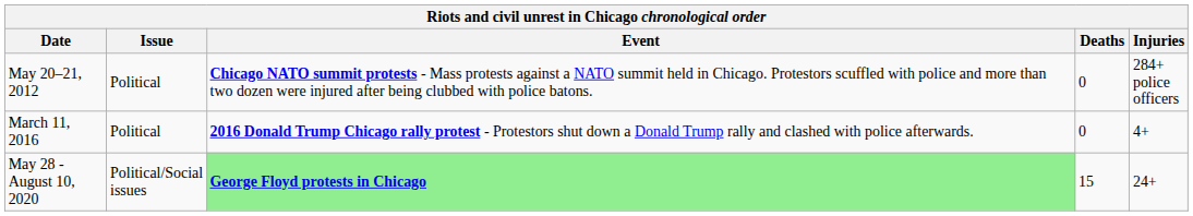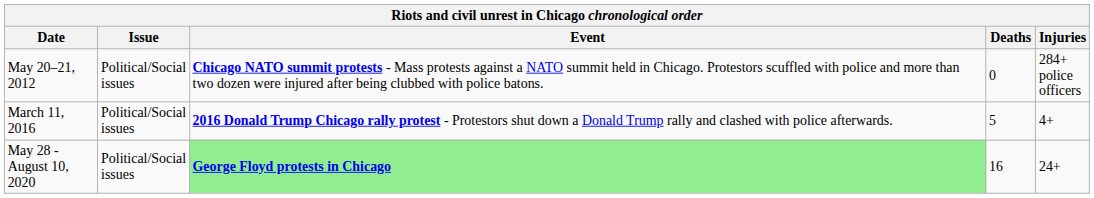May 20–21, 2012 | Issue: Political -> Political/Social issues
March 11, 2016 | Issue: Political -> Political/Social issues
March 11, 2016 | Deaths: 0 -> 5
May 28 - August 10, 2020 | Deaths: 15 -> 16
